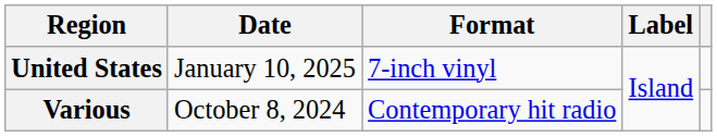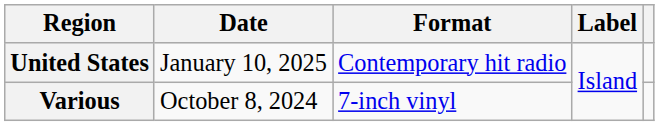United States | Format: 7-inch vinyl -> Contemporary hit radio
Various | Format: Contemporary hit radio -> 7-inch vinyl
